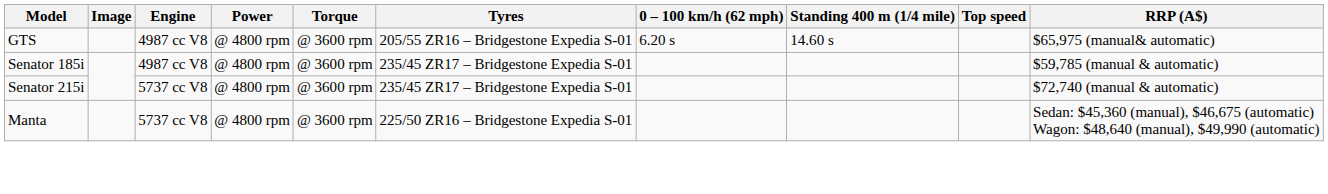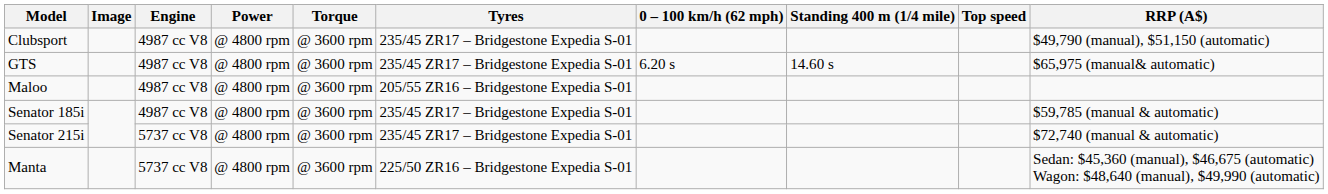+ row: Clubsport | 4987 cc V8 | @ 4800 rpm | @ 3600 rpm | 235/45 ZR17 – Bridgestone Expedia S-01 | $49,790 (manual), $51,150 (automatic)
GTS | Tyres: 205/55 ZR16 – Bridgestone Expedia S-01 -> 235/45 ZR17 – Bridgestone Expedia S-01
+ row: Maloo | 4987 cc V8 | @ 4800 rpm | @ 3600 rpm | 205/55 ZR16 – Bridgestone Expedia S-01
